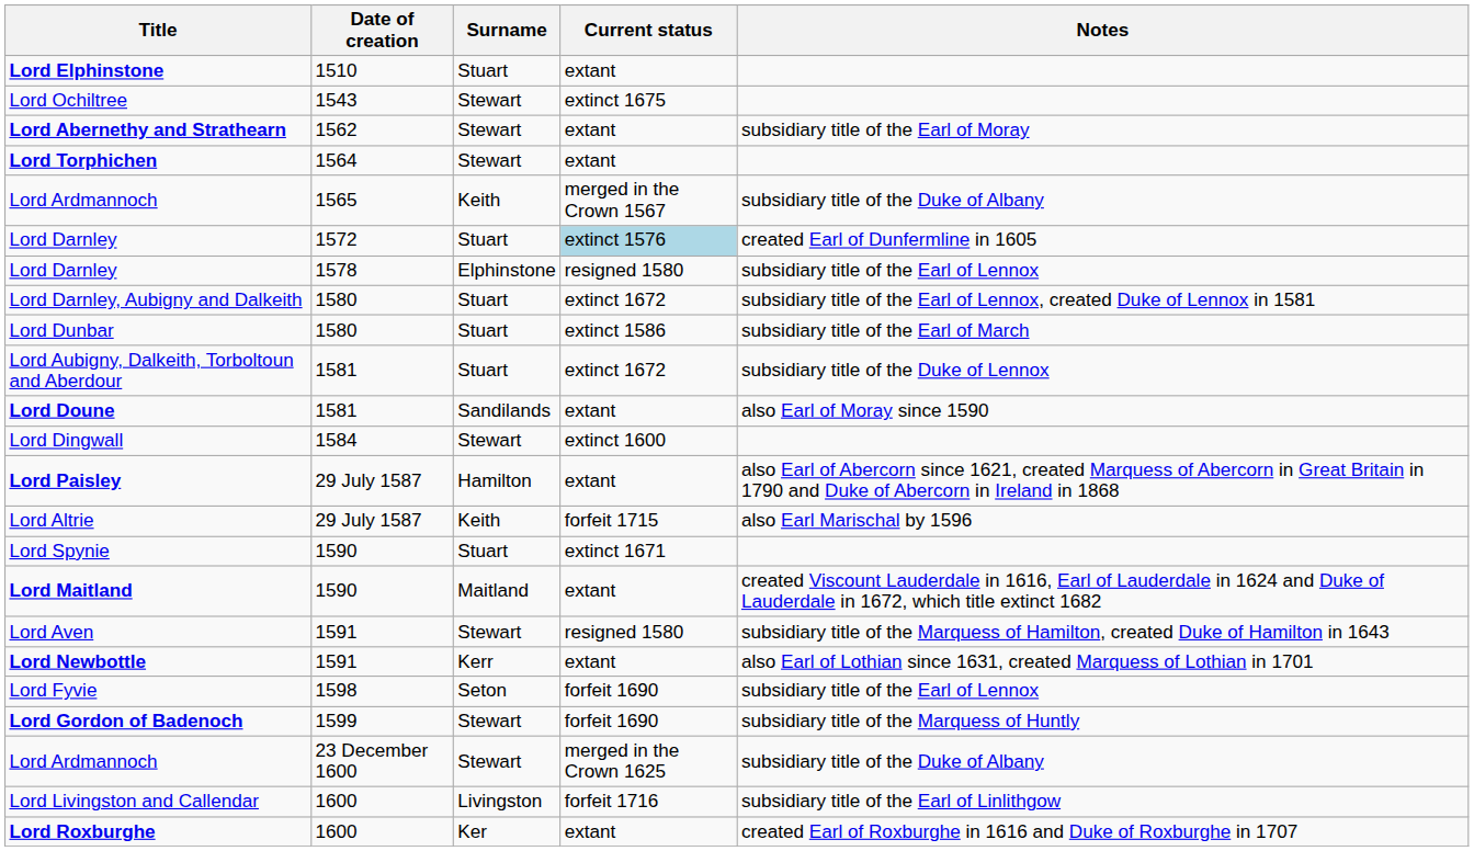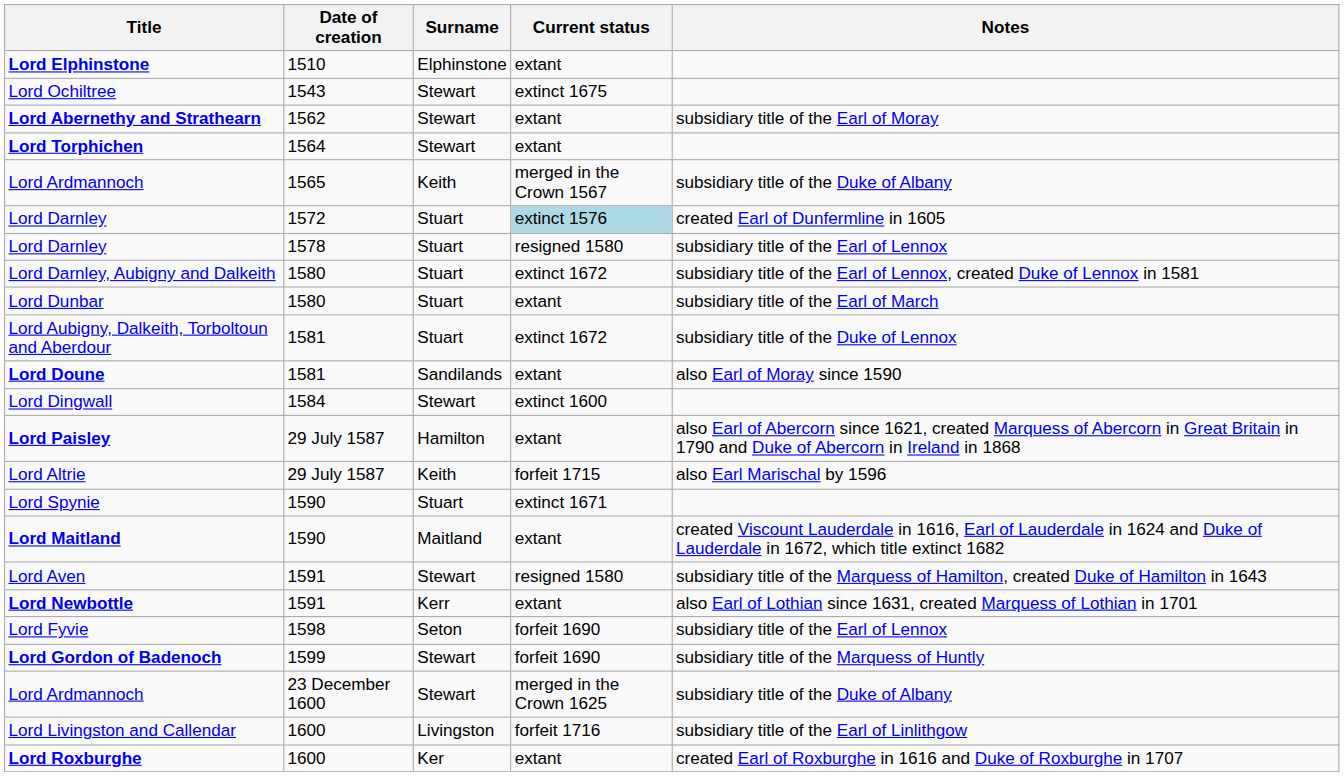Lord Elphinstone | Surname: Stuart -> Elphinstone
Lord Darnley / 1578 | Surname: Elphinstone -> Stuart
Lord Dunbar | Current status: extinct 1586 -> extant
